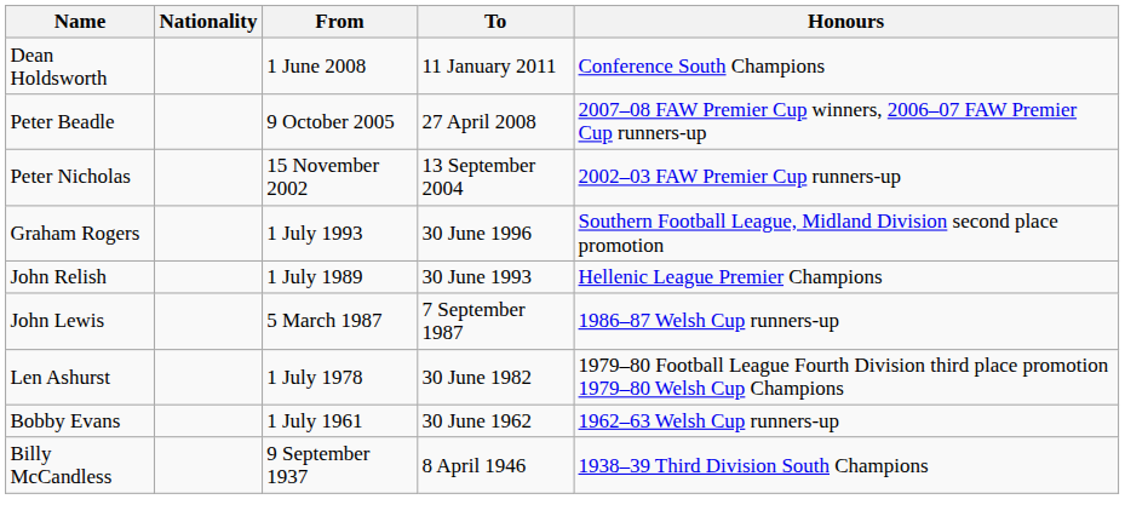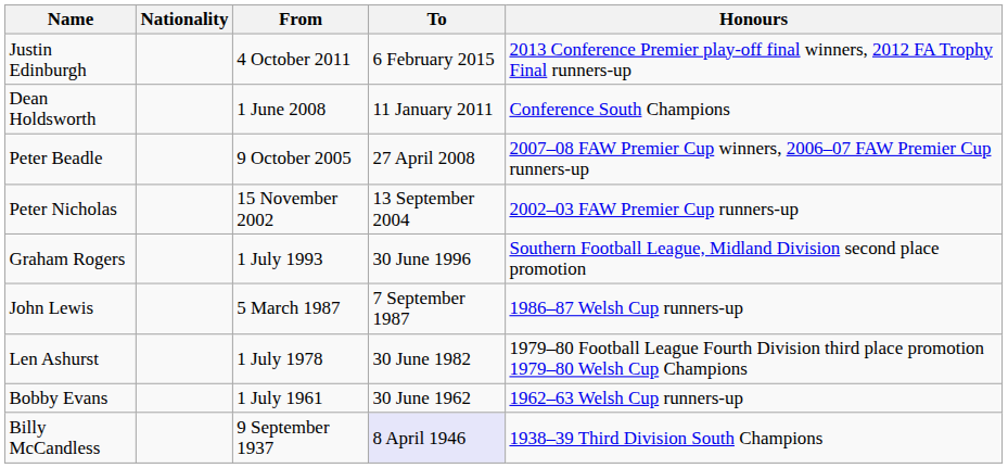+ row: Justin Edinburgh | 4 October 2011 | 6 February 2015 | 2013 Conference Premier play-off final winners, 2012 FA Trophy Final runners-up
- row: John Relish | 1 July 1989 | 30 June 1993 | Hellenic League Premier Champions
Billy McCandless | To: no background -> lavender background
